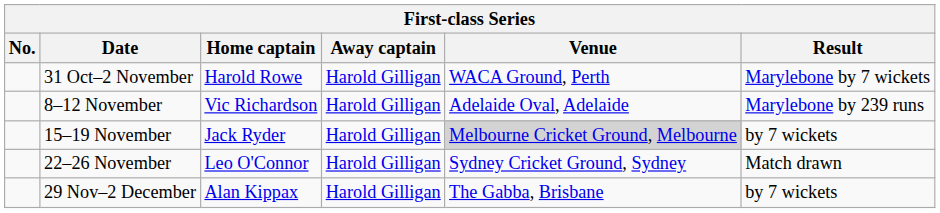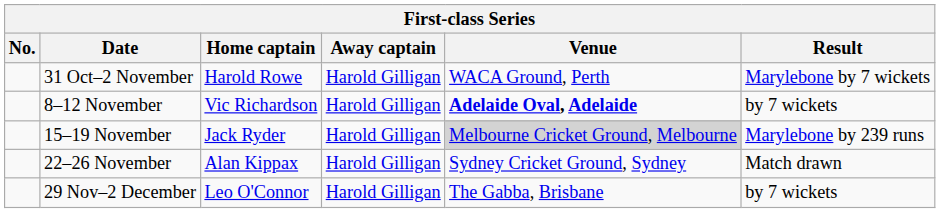8–12 November | Venue: normal -> bold
8–12 November | Result: Marylebone by 239 runs -> by 7 wickets
15–19 November | Result: by 7 wickets -> Marylebone by 239 runs
22–26 November | Home captain: Leo O'Connor -> Alan Kippax
29 Nov–2 December | Home captain: Alan Kippax -> Leo O'Connor
